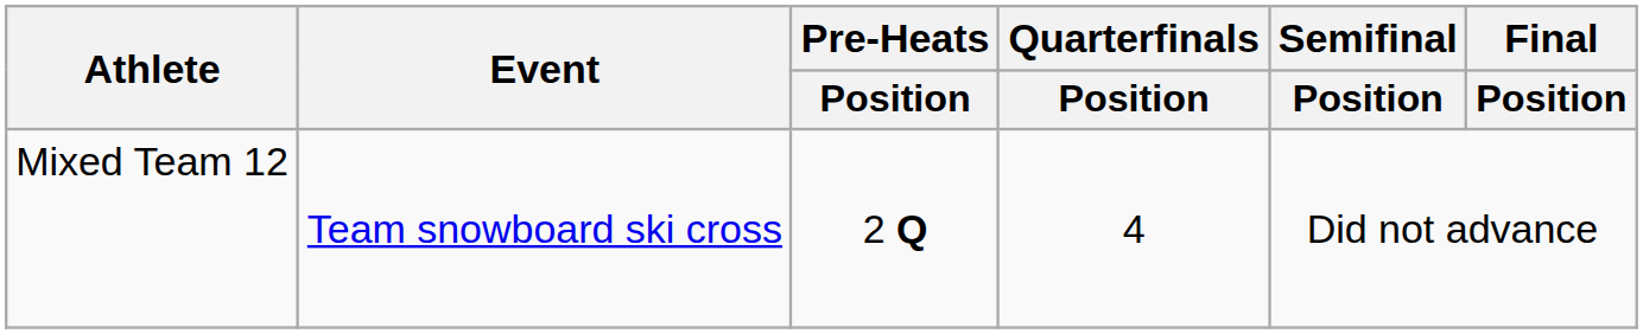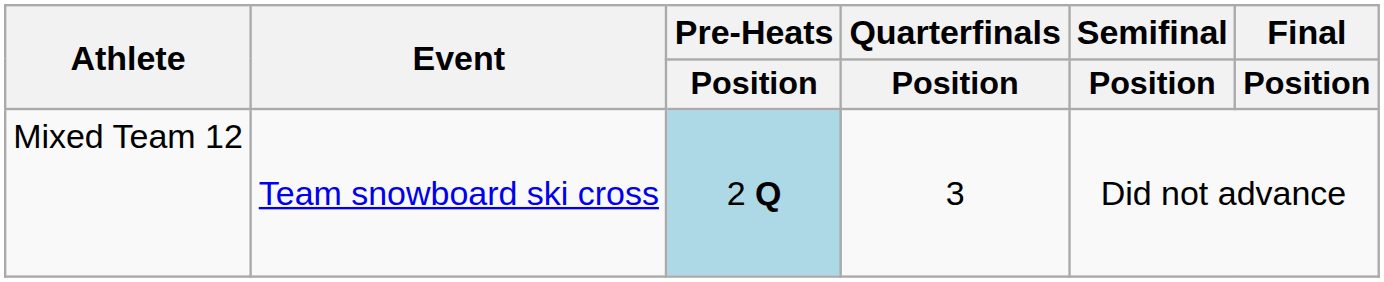Mixed Team 12 | Pre-Heats / Position: no background -> lightblue background
Mixed Team 12 | Quarterfinals / Position: 4 -> 3
